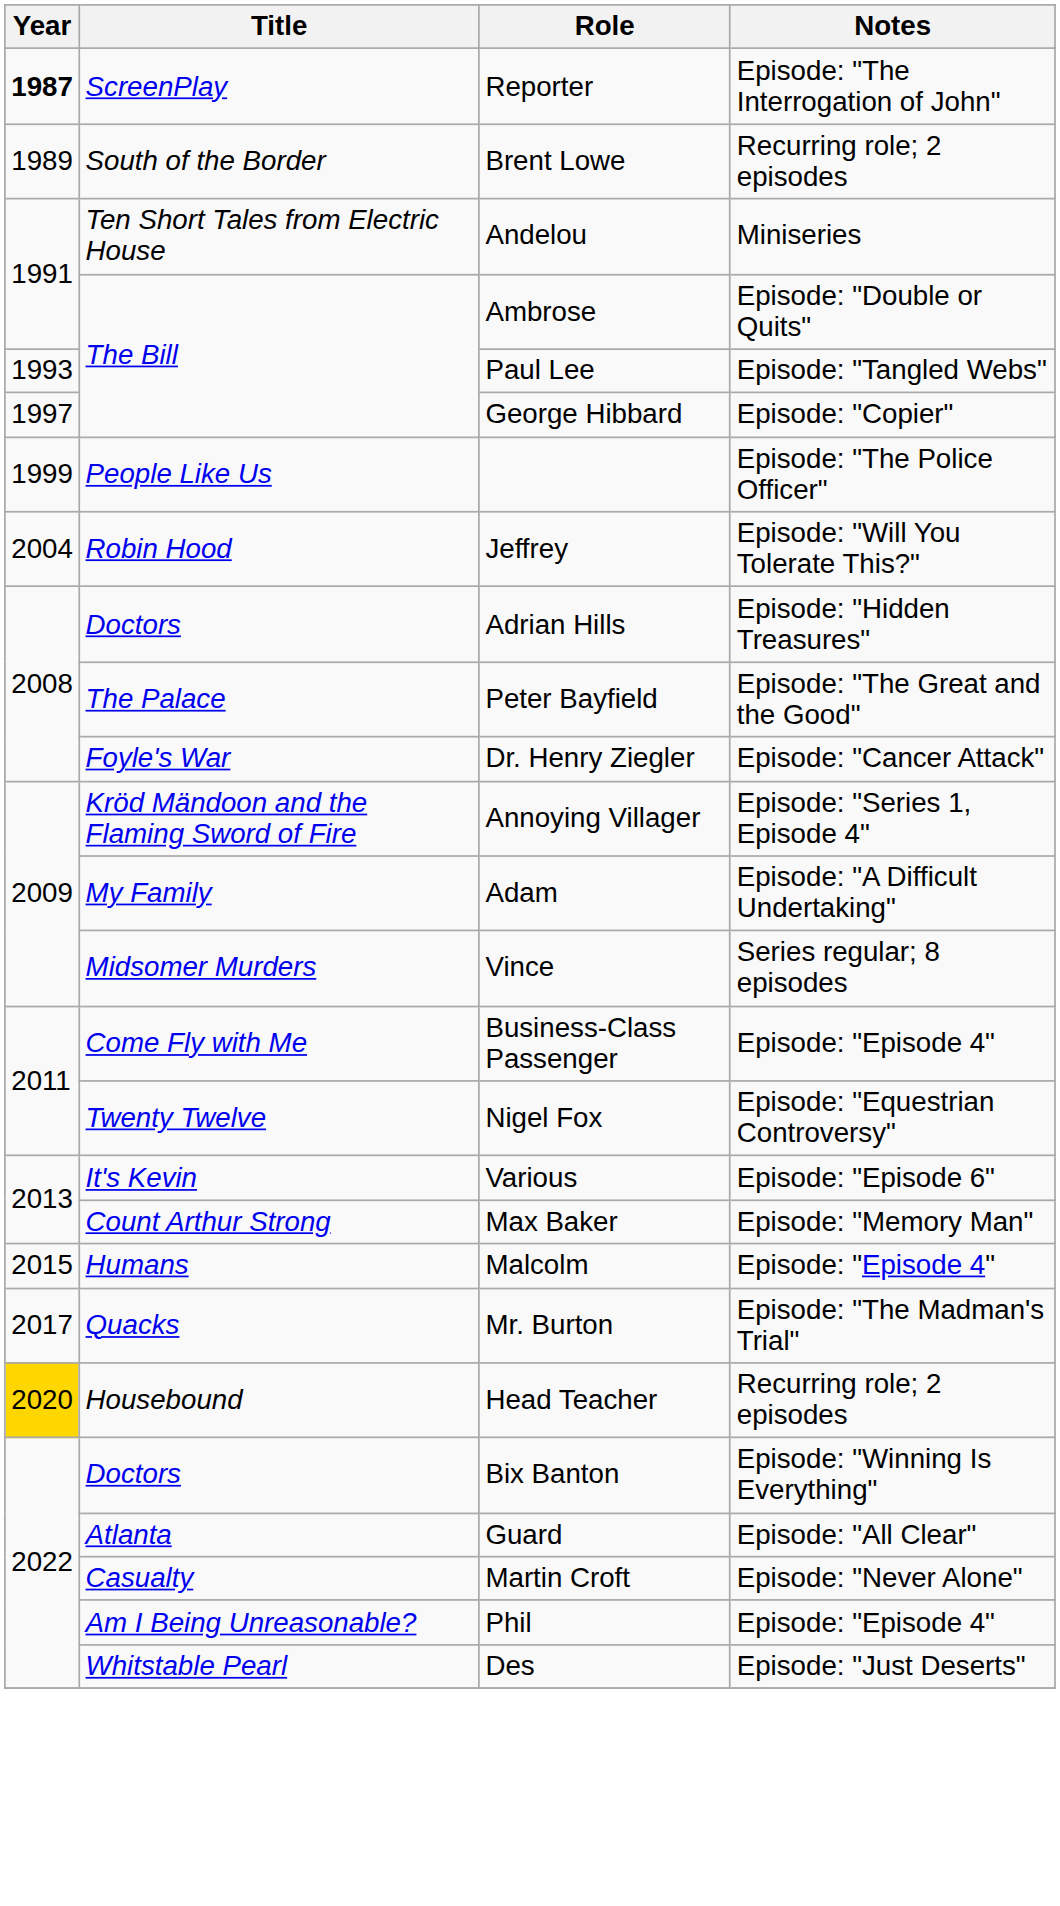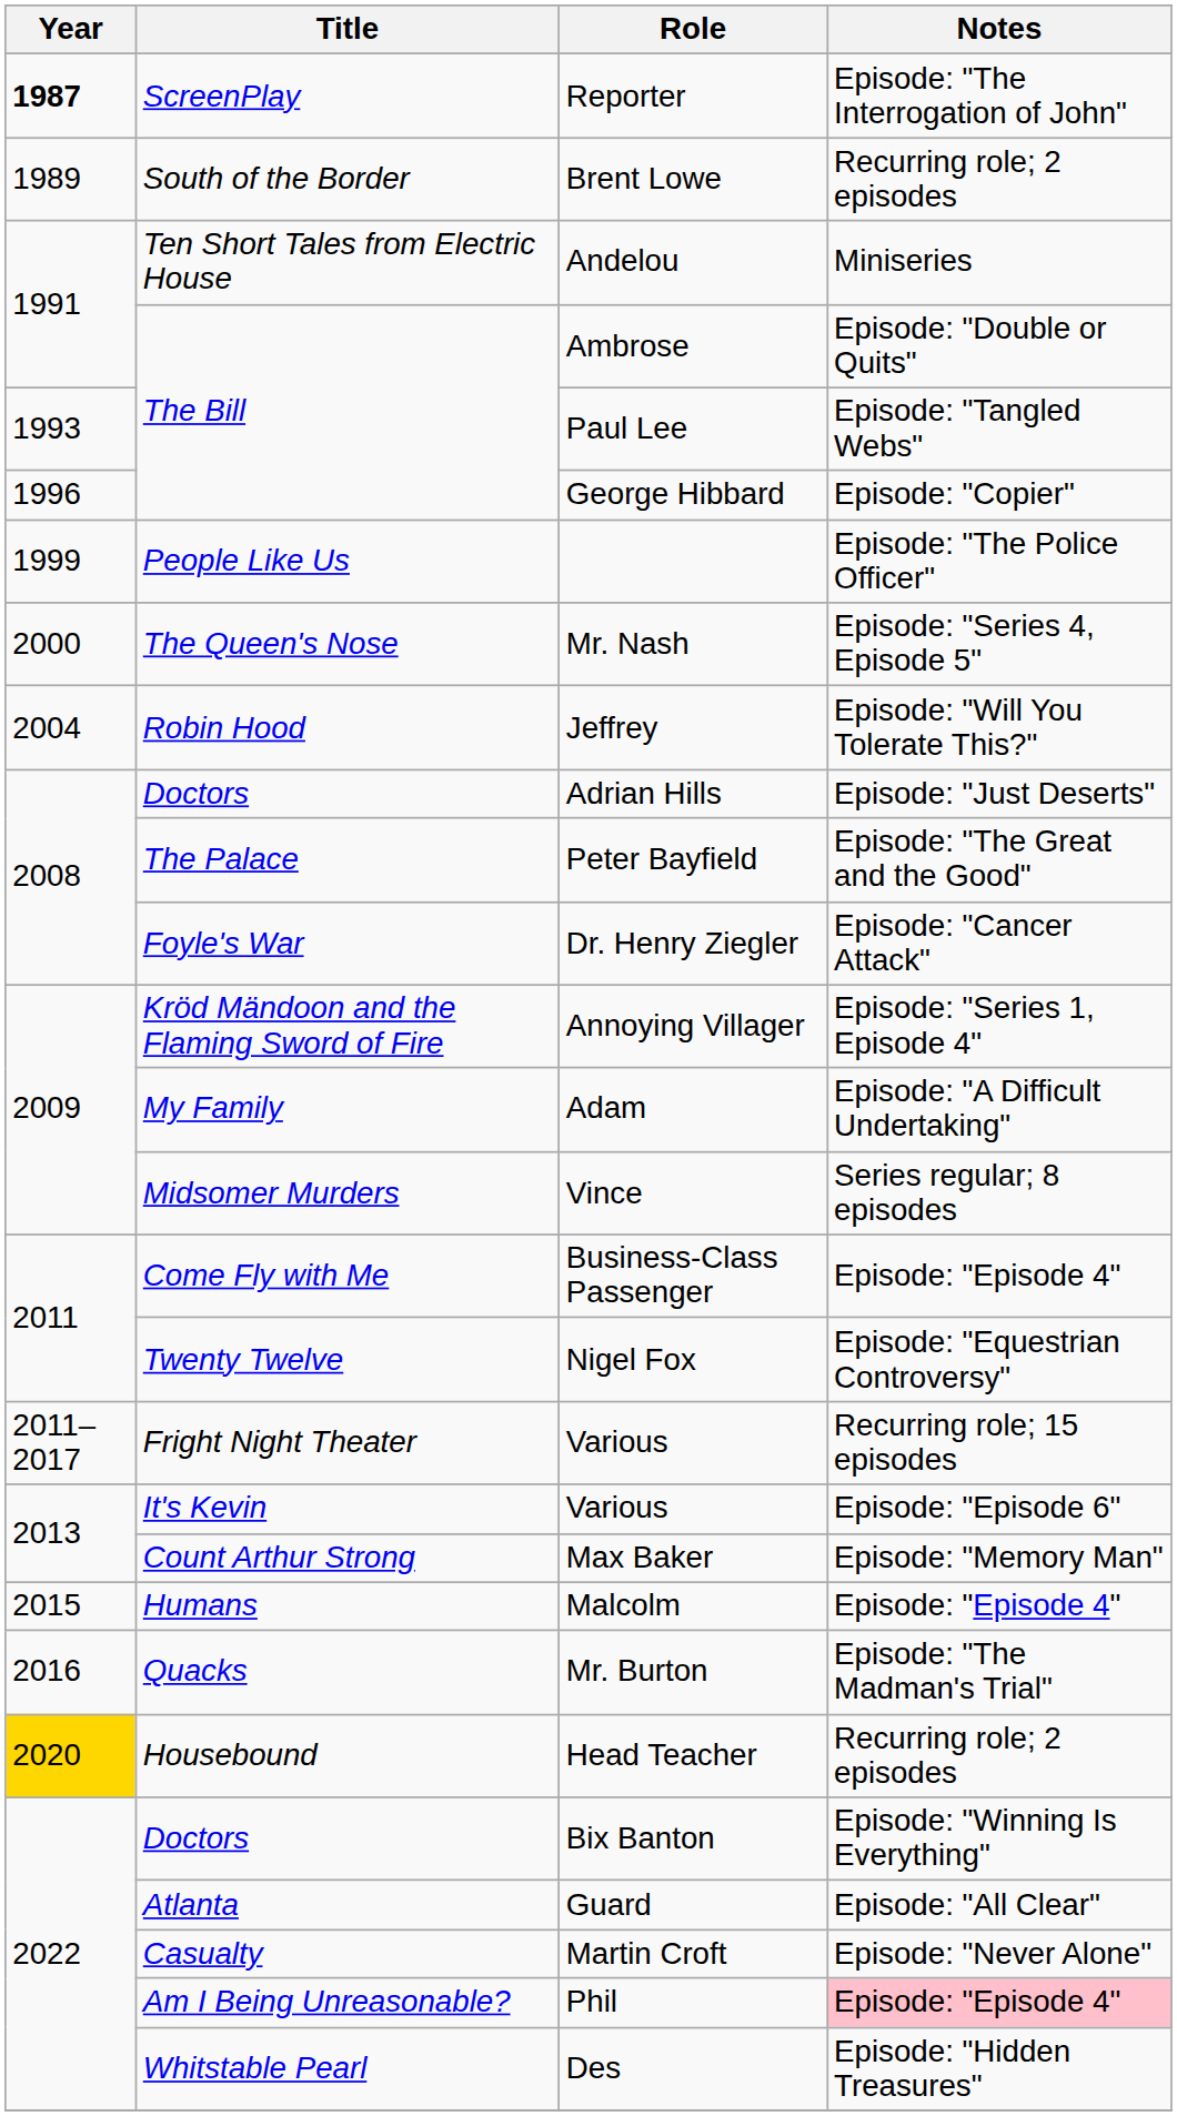George Hibbard | Year: 1997 -> 1996
+ row: 2000 | The Queen's Nose | Mr. Nash | Episode: "Series 4, Episode 5"
Adrian Hills | Notes: Episode: "Hidden Treasures" -> Episode: "Just Deserts"
+ row: 2011–2017 | Fright Night Theater | Various | Recurring role; 15 episodes
Mr. Burton | Year: 2017 -> 2016
Phil | Notes: no background -> pink background
Des | Notes: Episode: "Just Deserts" -> Episode: "Hidden Treasures"
